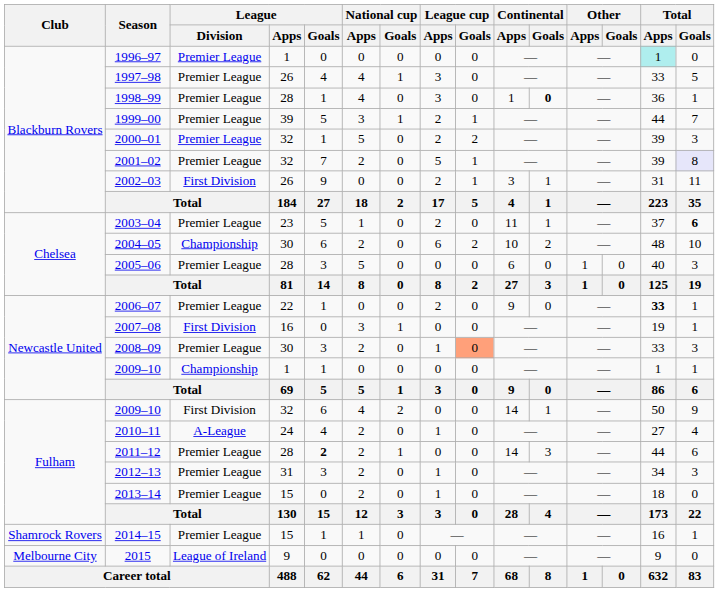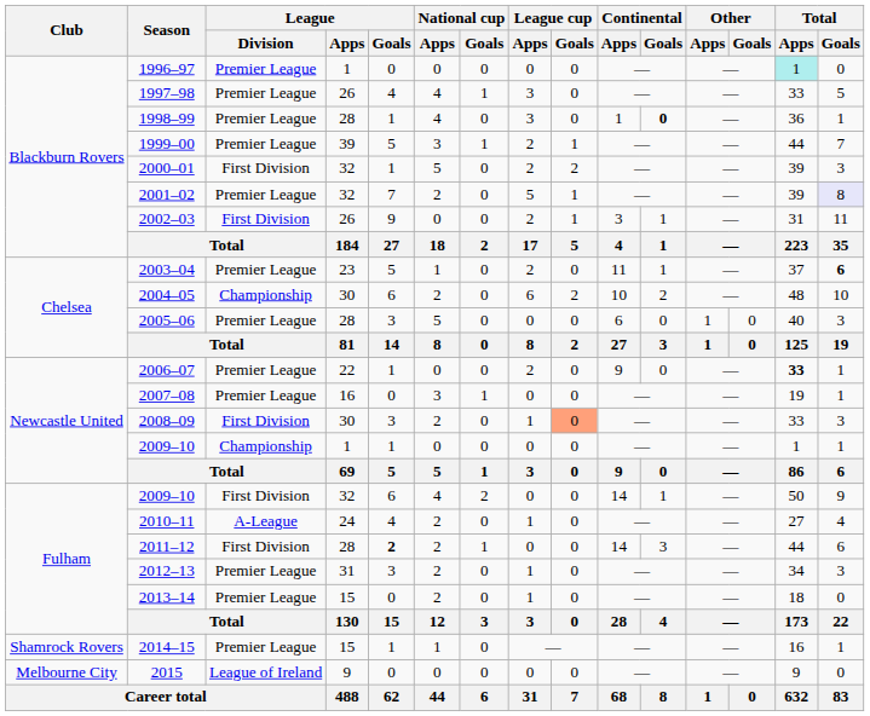2000–01 | League / Division: Premier League -> First Division
2007–08 | League / Division: First Division -> Premier League
2008–09 | League / Division: Premier League -> First Division
2011–12 | League / Division: Premier League -> First Division
